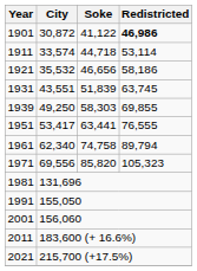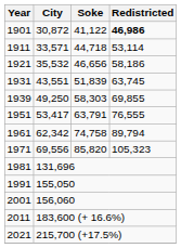1911 | City: 33,574 -> 33,571
1951 | Soke: 63,441 -> 63,791
1961 | City: 62,340 -> 62,342
